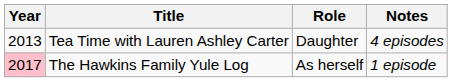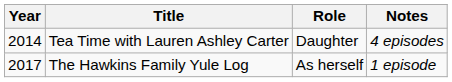Tea Time with Lauren Ashley Carter | Year: 2013 -> 2014
The Hawkins Family Yule Log | Year: pink background -> no background
